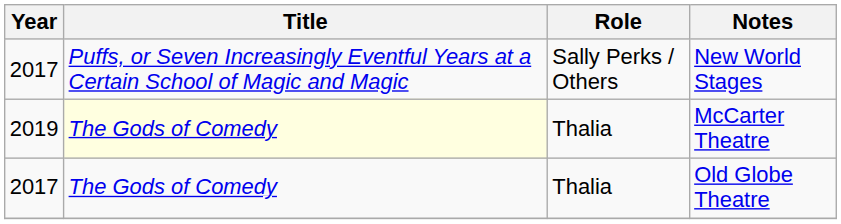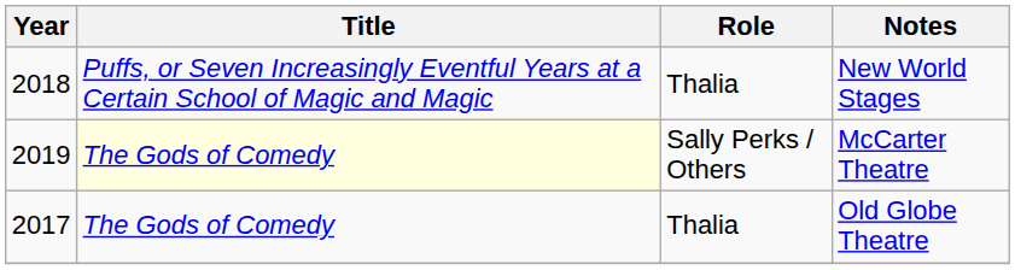New World Stages | Year: 2017 -> 2018
New World Stages | Role: Sally Perks / Others -> Thalia
McCarter Theatre | Role: Thalia -> Sally Perks / Others
